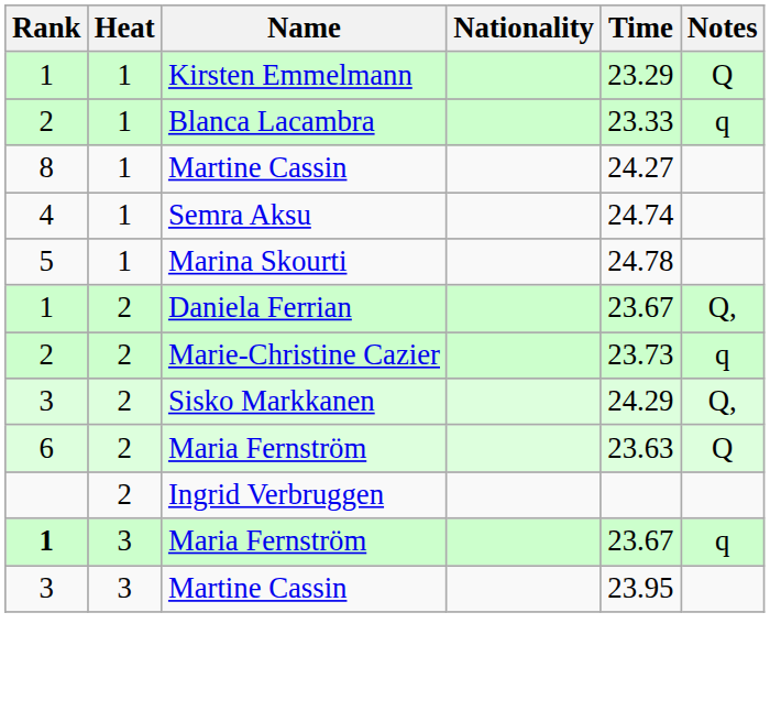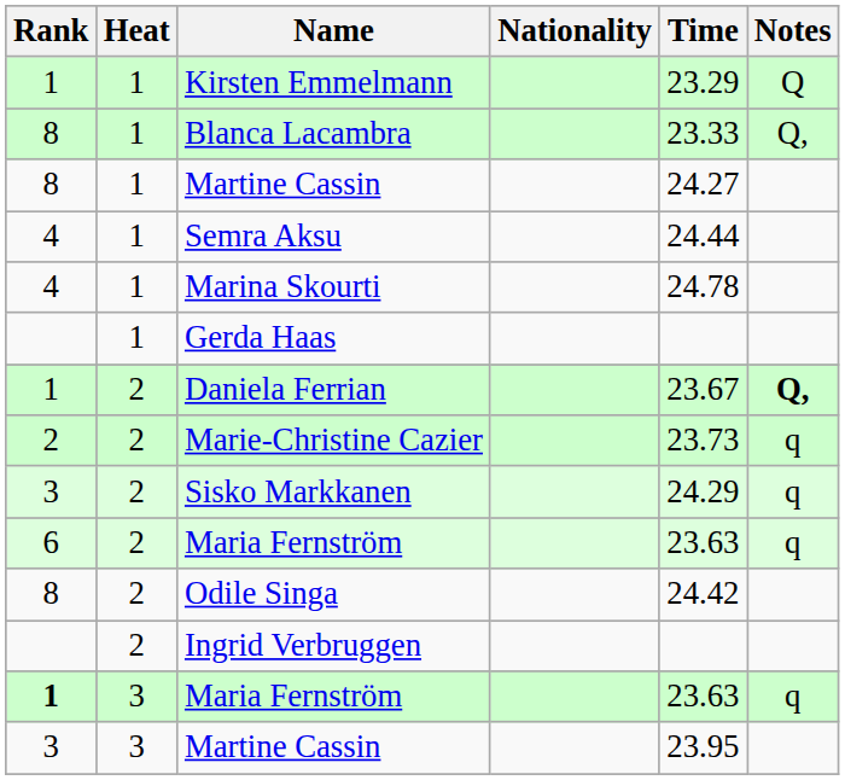Blanca Lacambra | Rank: 2 -> 8
Blanca Lacambra | Notes: q -> Q,
Semra Aksu | Time: 24.74 -> 24.44
Marina Skourti | Rank: 5 -> 4
+ row: 1 | Gerda Haas
Daniela Ferrian | Notes: normal -> bold
Sisko Markkanen | Notes: Q, -> q
2 / Maria Fernström | Notes: Q -> q
+ row: 8 | 2 | Odile Singa | 24.42
3 / Maria Fernström | Time: 23.67 -> 23.63
